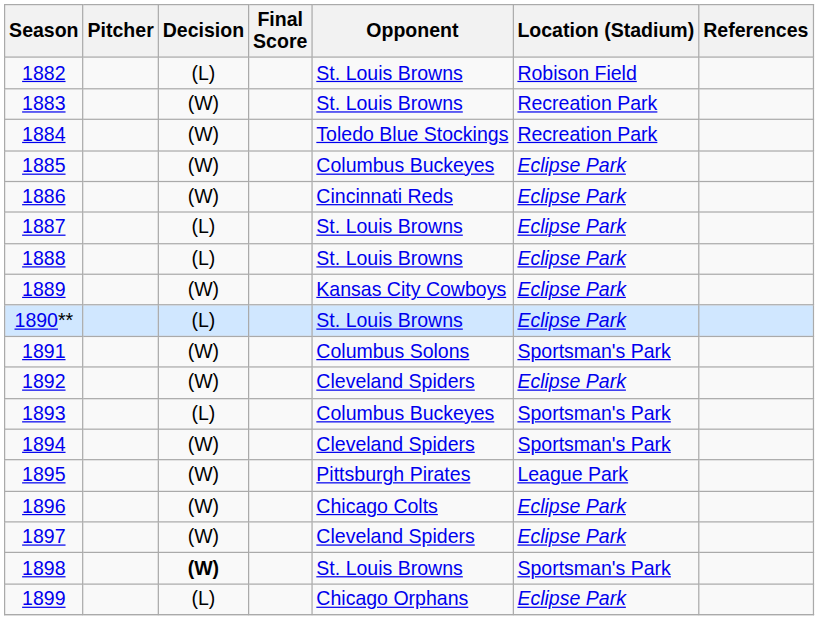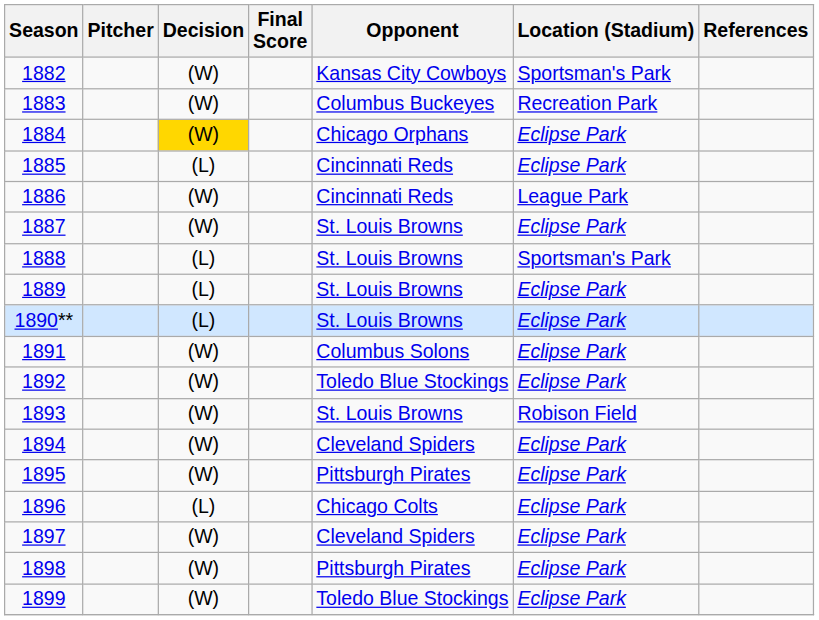1882 | Decision: (L) -> (W)
1882 | Opponent: St. Louis Browns -> Kansas City Cowboys
1882 | Location (Stadium): Robison Field -> Sportsman's Park
1883 | Opponent: St. Louis Browns -> Columbus Buckeyes
1884 | Decision: no background -> gold background
1884 | Opponent: Toledo Blue Stockings -> Chicago Orphans
1884 | Location (Stadium): Recreation Park -> Eclipse Park
1885 | Decision: (W) -> (L)
1885 | Opponent: Columbus Buckeyes -> Cincinnati Reds
1886 | Location (Stadium): Eclipse Park -> League Park
1887 | Decision: (L) -> (W)
1888 | Location (Stadium): Eclipse Park -> Sportsman's Park
1889 | Decision: (W) -> (L)
1889 | Opponent: Kansas City Cowboys -> St. Louis Browns
1891 | Location (Stadium): Sportsman's Park -> Eclipse Park
1892 | Opponent: Cleveland Spiders -> Toledo Blue Stockings
1893 | Decision: (L) -> (W)
1893 | Opponent: Columbus Buckeyes -> St. Louis Browns
1893 | Location (Stadium): Sportsman's Park -> Robison Field
1894 | Location (Stadium): Sportsman's Park -> Eclipse Park
1895 | Location (Stadium): League Park -> Eclipse Park
1896 | Decision: (W) -> (L)
1898 | Decision: bold -> normal
1898 | Opponent: St. Louis Browns -> Pittsburgh Pirates
1898 | Location (Stadium): Sportsman's Park -> Eclipse Park
1899 | Decision: (L) -> (W)
1899 | Opponent: Chicago Orphans -> Toledo Blue Stockings
